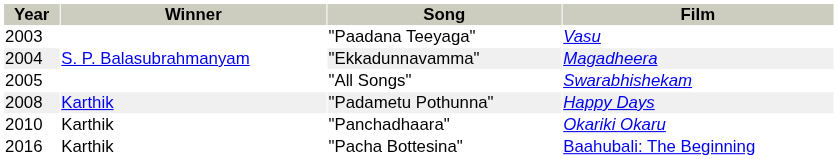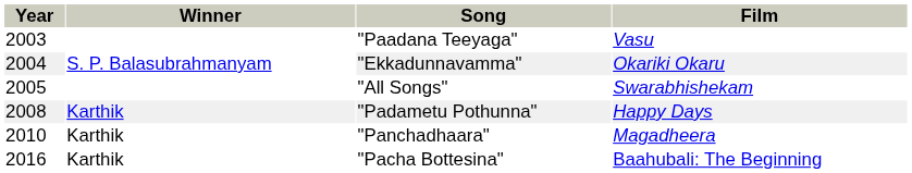"Ekkadunnavamma" | Film: Magadheera -> Okariki Okaru
"Panchadhaara" | Film: Okariki Okaru -> Magadheera
